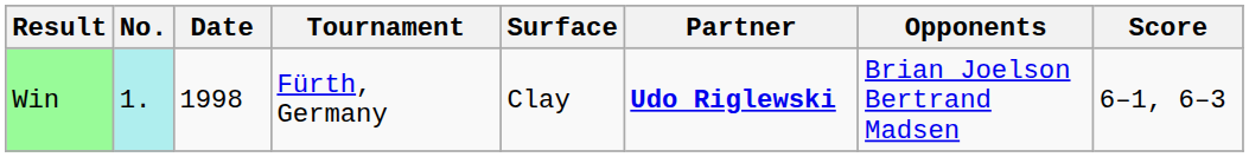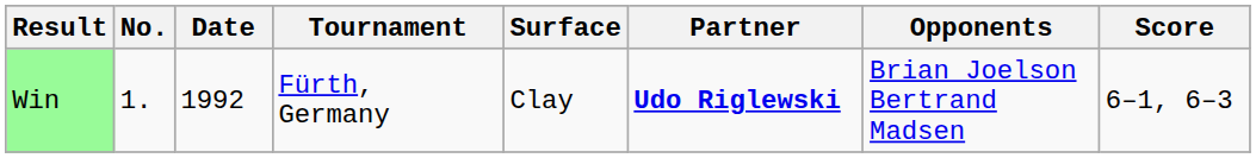Win | No.: paleturquoise background -> no background
Win | Date: 1998 -> 1992
